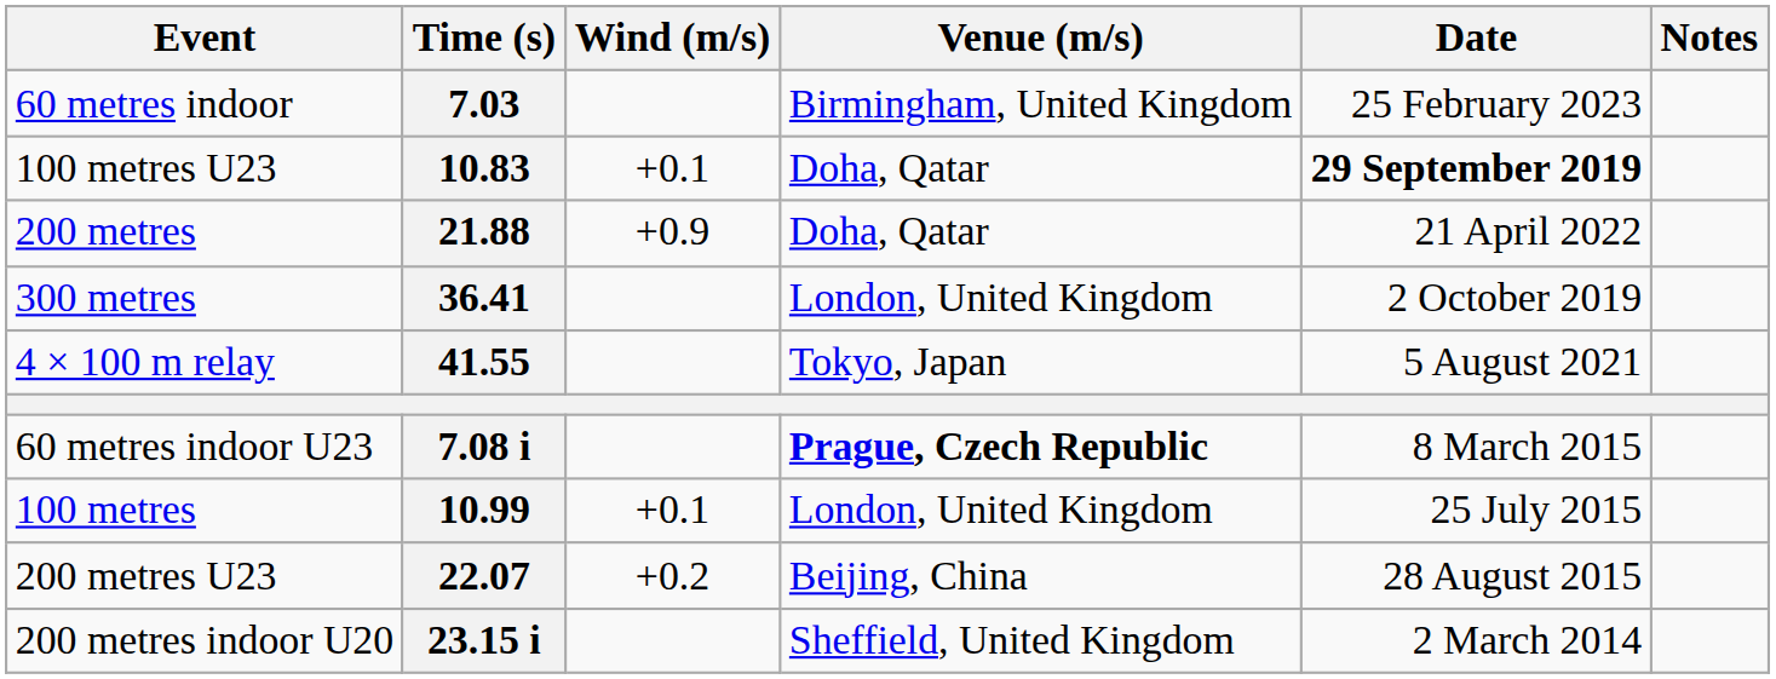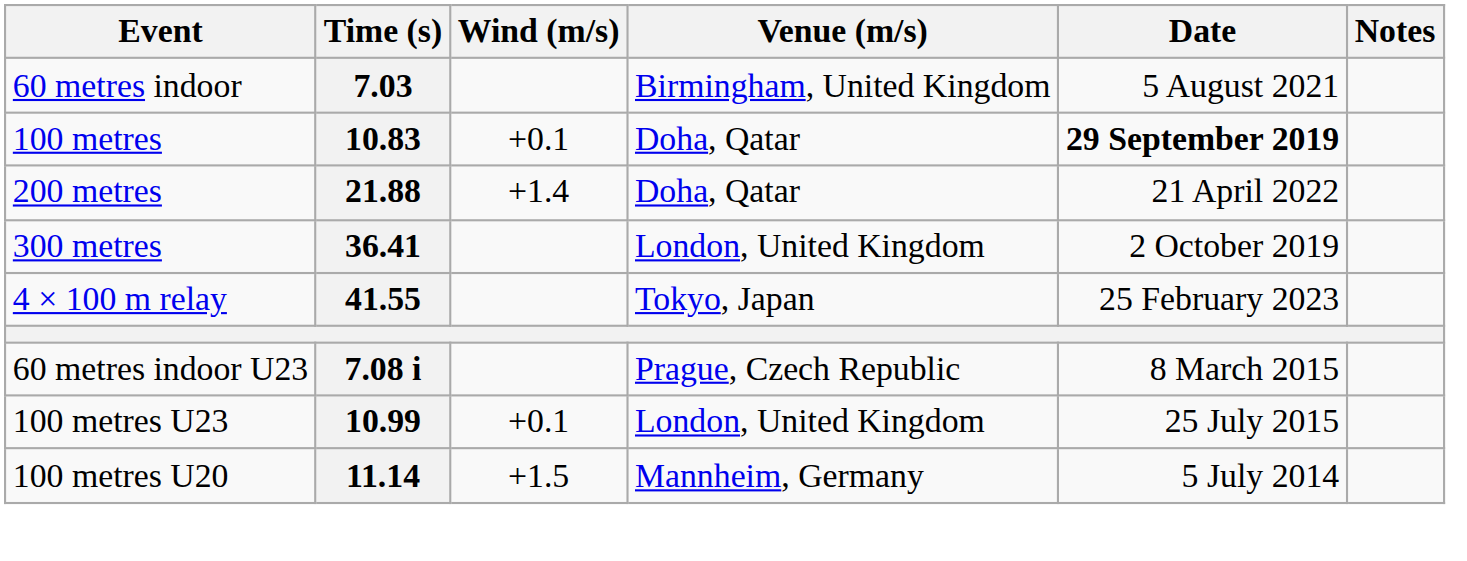7.03 | Date: 25 February 2023 -> 5 August 2021
10.83 | Event: 100 metres U23 -> 100 metres
21.88 | Wind (m/s): +0.9 -> +1.4
41.55 | Date: 5 August 2021 -> 25 February 2023
7.08 i | Venue (m/s): bold -> normal
10.99 | Event: 100 metres -> 100 metres U23
+ row: 100 metres U20 | 11.14 | +1.5 | Mannheim, Germany | 5 July 2014
- row: 200 metres U23 | 22.07 | +0.2 | Beijing, China | 28 August 2015
- row: 200 metres indoor U20 | 23.15 i | Sheffield, United Kingdom | 2 March 2014
